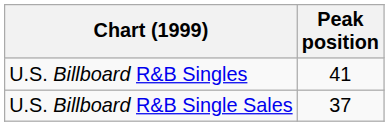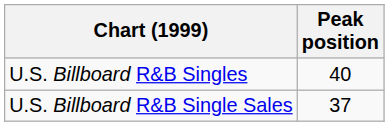U.S. Billboard R&B Singles | Peak position: 41 -> 40
